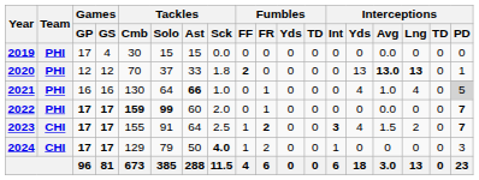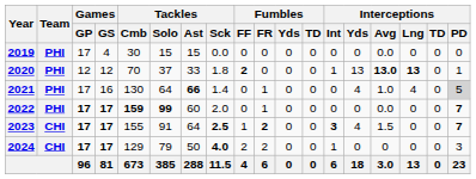2020 | Interceptions / Int: 0 -> 1
2021 | Games / GP: 16 -> 17
2021 | Tackles / Sck: 1.0 -> 1.4
2023 | Tackles / Sck: normal -> bold
2023 | Interceptions / Lng: 2 -> 0
2024 | Fumbles / FF: 1 -> 2
